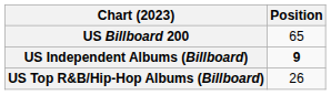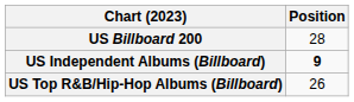US Billboard 200 | Position: 65 -> 28
